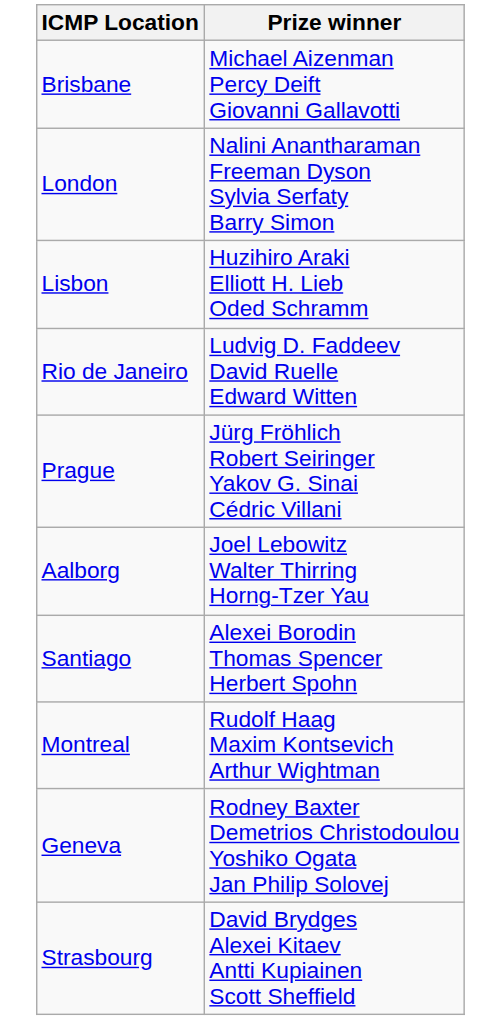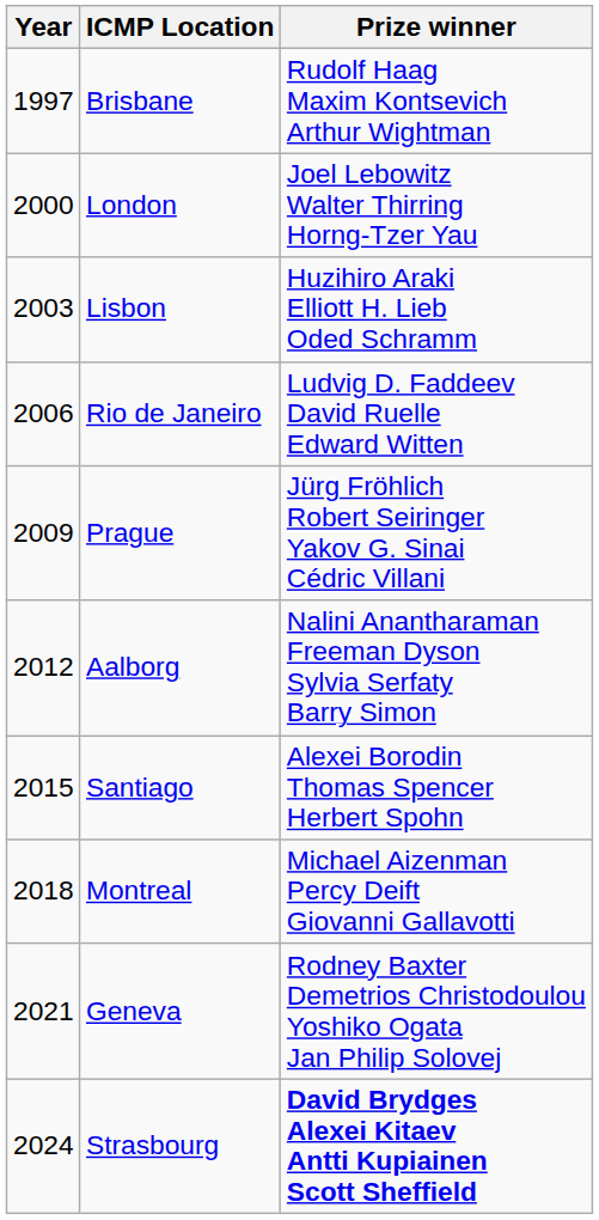+ column: Year | 1997 | 2000 | 2003 | 2006 | 2009 | 2012 | 2015 | 2018 | 2021 | 2024
Brisbane | Prize winner: Michael Aizenman Percy Deift Giovanni Gallavotti -> Rudolf Haag Maxim Kontsevich Arthur Wightman
London | Prize winner: Nalini Anantharaman Freeman Dyson Sylvia Serfaty Barry Simon -> Joel Lebowitz Walter Thirring Horng-Tzer Yau
Aalborg | Prize winner: Joel Lebowitz Walter Thirring Horng-Tzer Yau -> Nalini Anantharaman Freeman Dyson Sylvia Serfaty Barry Simon
Montreal | Prize winner: Rudolf Haag Maxim Kontsevich Arthur Wightman -> Michael Aizenman Percy Deift Giovanni Gallavotti
Strasbourg | Prize winner: normal -> bold
